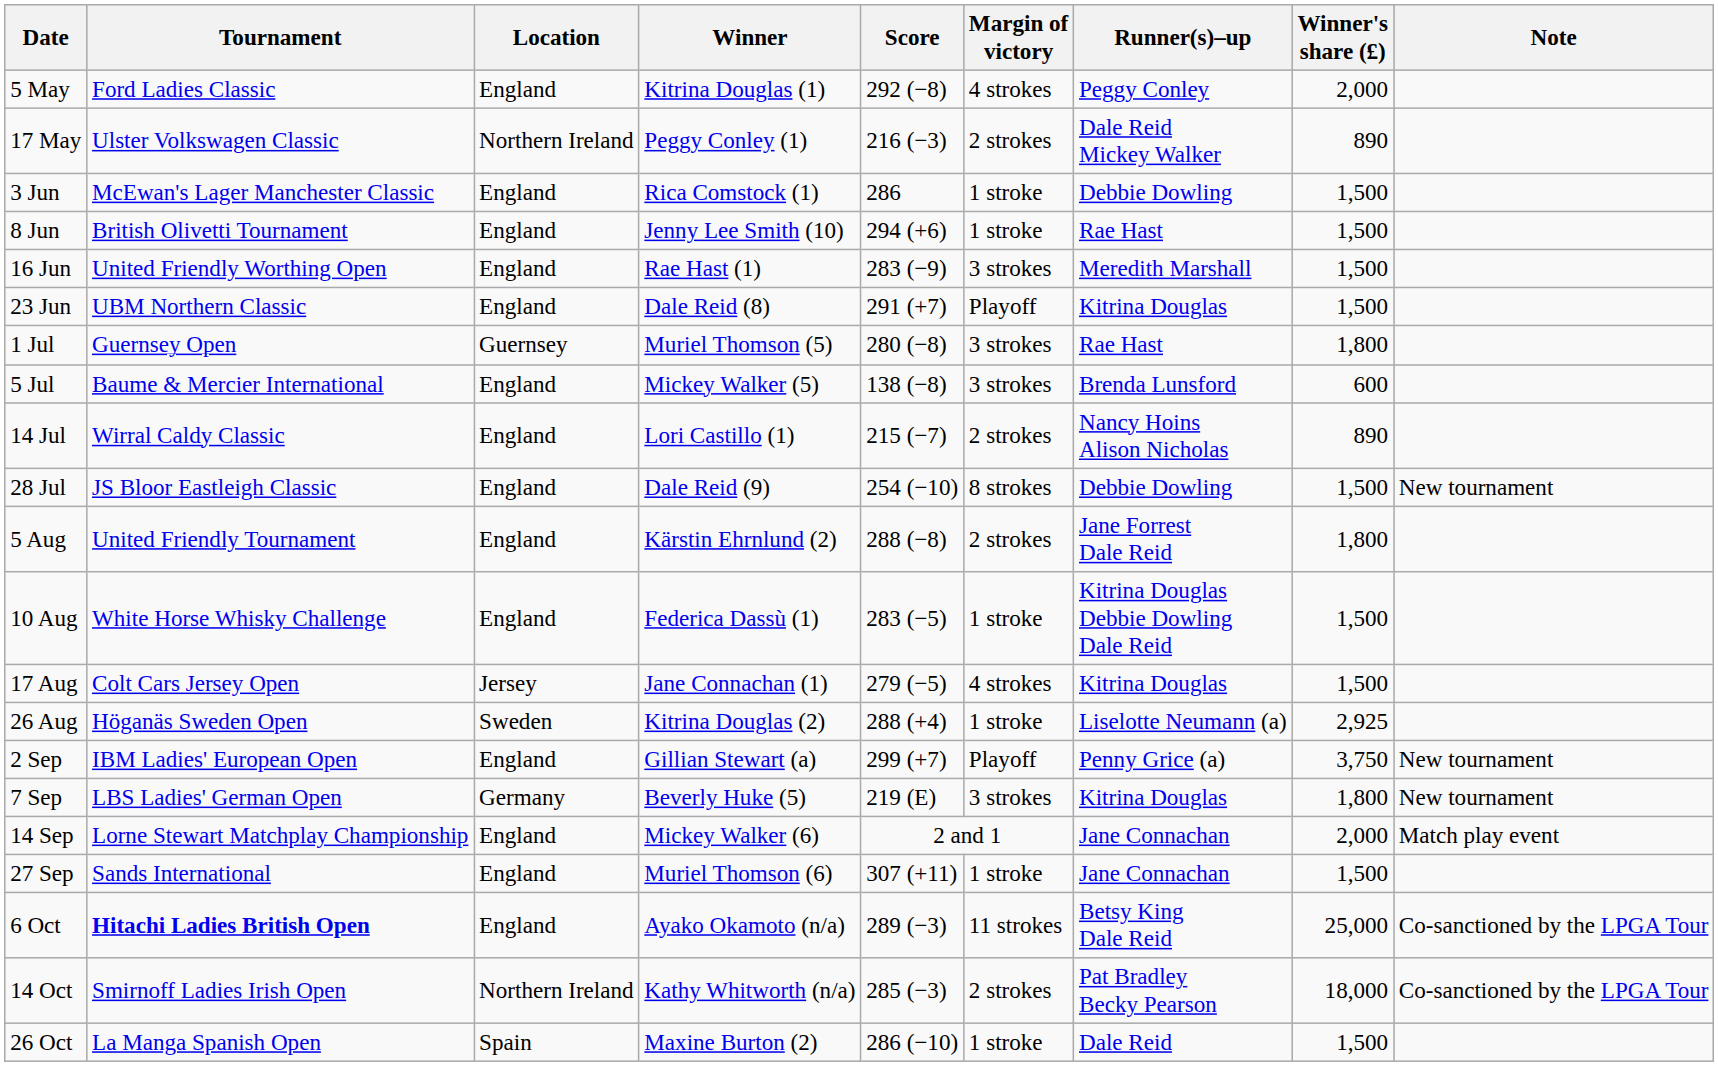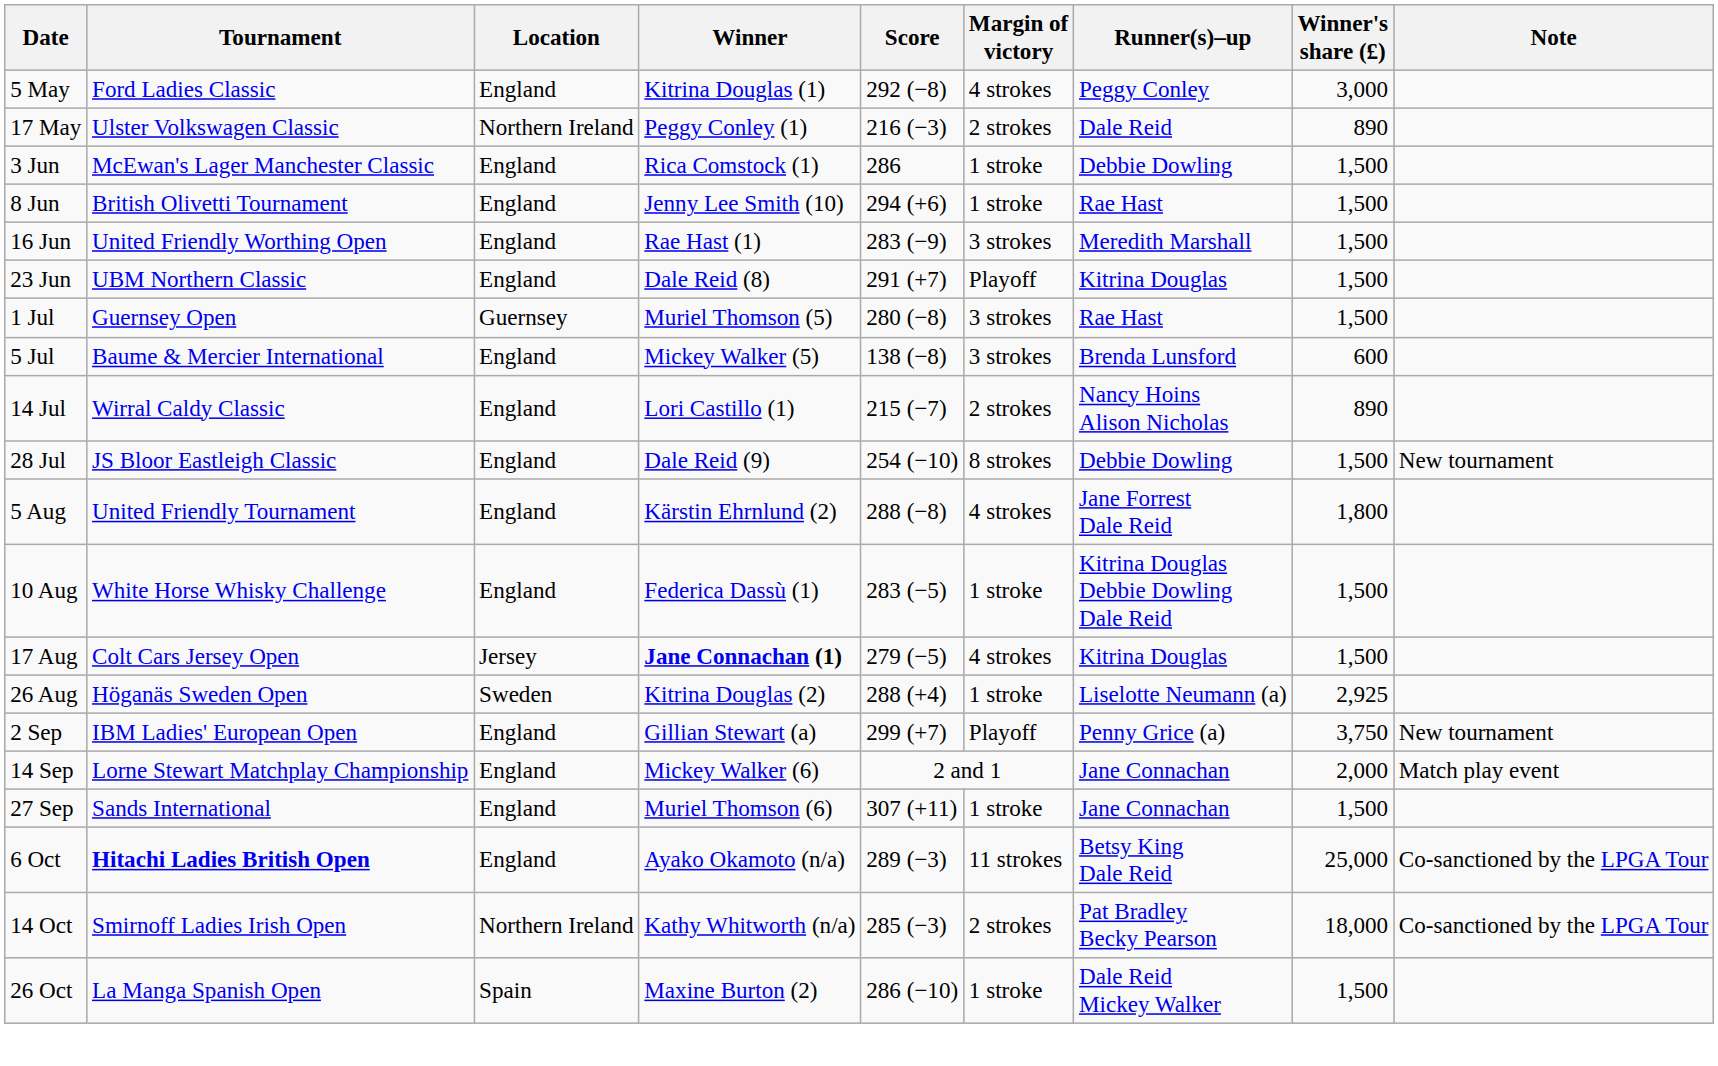5 May | Winner's share (£): 2,000 -> 3,000
17 May | Runner(s)–up: Dale Reid Mickey Walker -> Dale Reid
1 Jul | Winner's share (£): 1,800 -> 1,500
5 Aug | Margin of victory: 2 strokes -> 4 strokes
17 Aug | Winner: normal -> bold
- row: 7 Sep | LBS Ladies' German Open | Germany | Beverly Huke (5) | 219 (E) | 3 strokes | Kitrina Douglas | 1,800 | New tournament
26 Oct | Runner(s)–up: Dale Reid -> Dale Reid Mickey Walker
